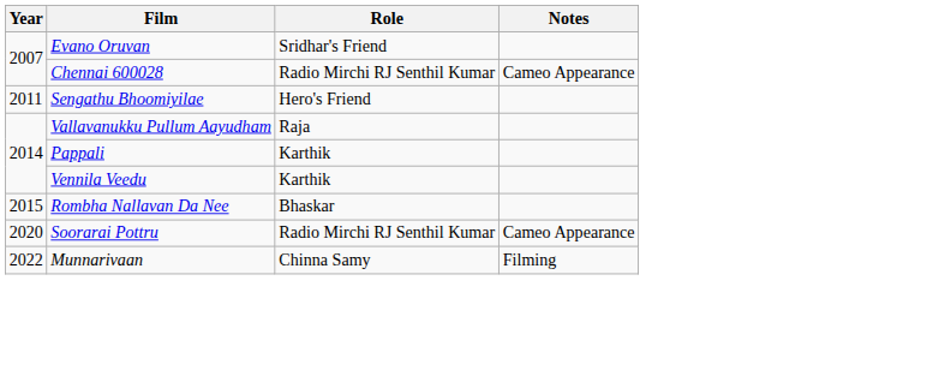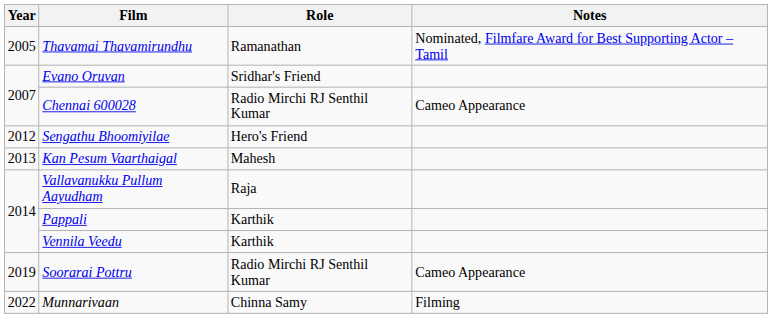+ row: 2005 | Thavamai Thavamirundhu | Ramanathan | Nominated, Filmfare Award for Best Supporting Actor – Tamil
Sengathu Bhoomiyilae | Year: 2011 -> 2012
+ row: 2013 | Kan Pesum Vaarthaigal | Mahesh
- row: 2015 | Rombha Nallavan Da Nee | Bhaskar
Soorarai Pottru | Year: 2020 -> 2019
